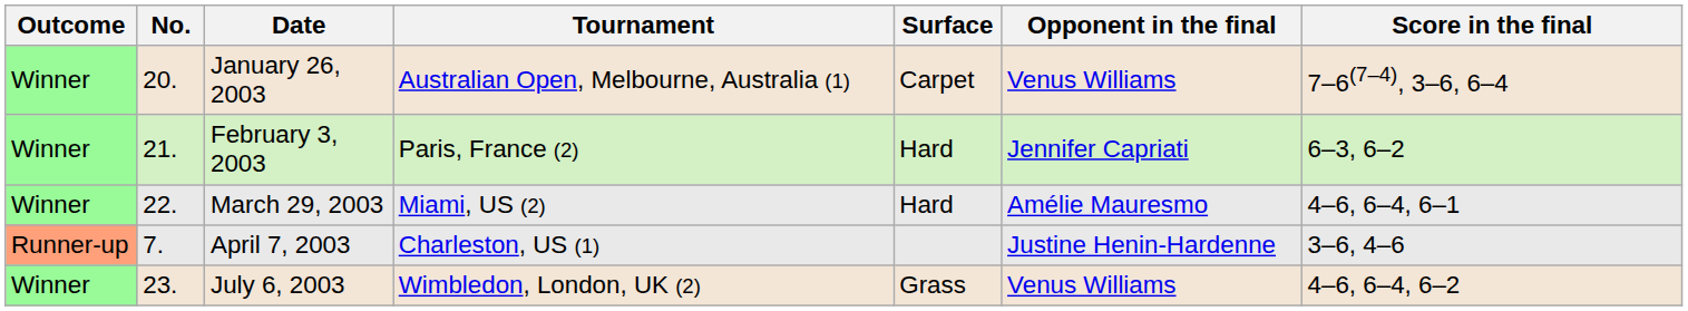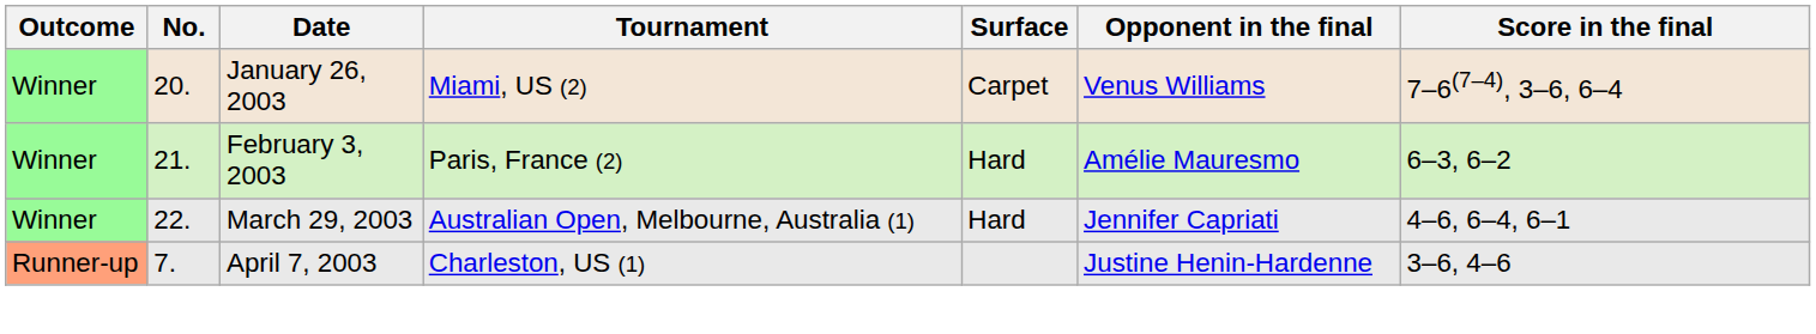January 26, 2003 | Tournament: Australian Open, Melbourne, Australia (1) -> Miami, US (2)
February 3, 2003 | Opponent in the final: Jennifer Capriati -> Amélie Mauresmo
March 29, 2003 | Tournament: Miami, US (2) -> Australian Open, Melbourne, Australia (1)
March 29, 2003 | Opponent in the final: Amélie Mauresmo -> Jennifer Capriati
- row: Winner | 23. | July 6, 2003 | Wimbledon, London, UK (2) | Grass | Venus Williams | 4–6, 6–4, 6–2
